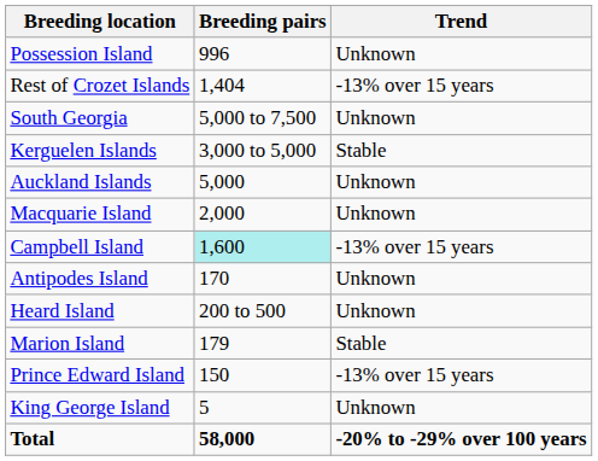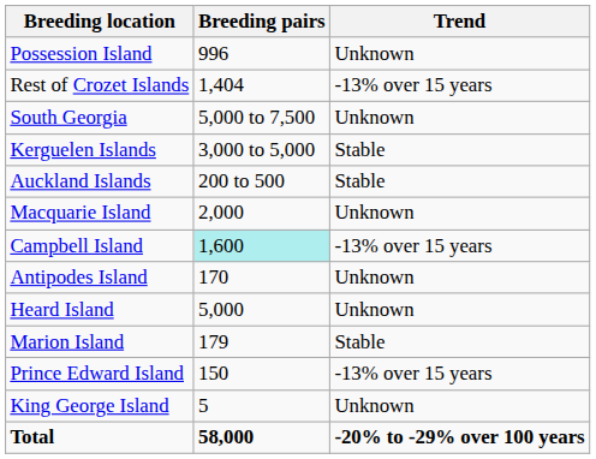Auckland Islands | Breeding pairs: 5,000 -> 200 to 500
Auckland Islands | Trend: Unknown -> Stable
Heard Island | Breeding pairs: 200 to 500 -> 5,000
